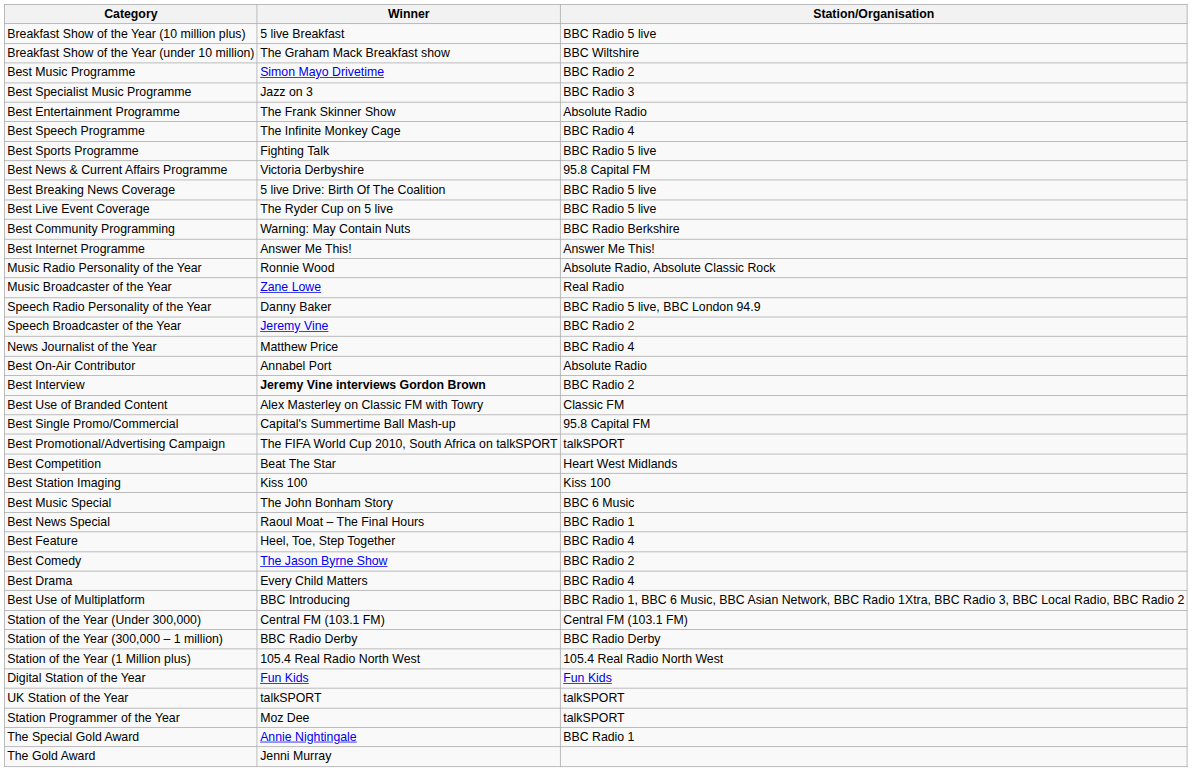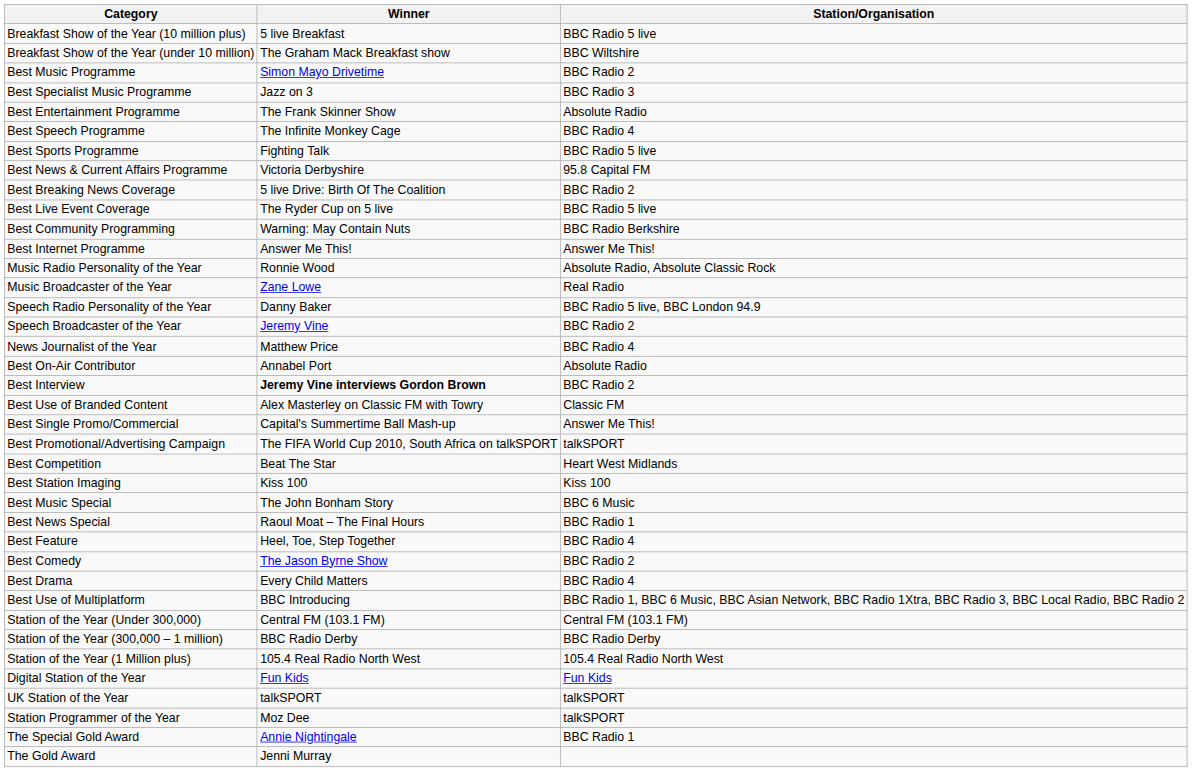Best Breaking News Coverage | Station/Organisation: BBC Radio 5 live -> BBC Radio 2
Best Single Promo/Commercial | Station/Organisation: 95.8 Capital FM -> Answer Me This!
